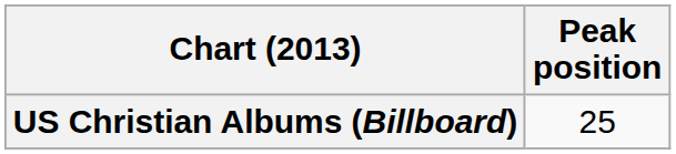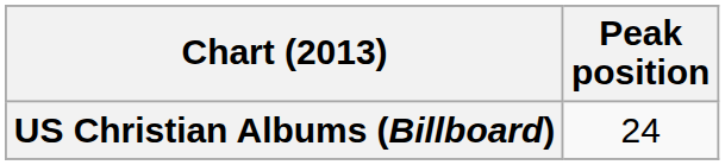US Christian Albums (Billboard) | Peak position: 25 -> 24
